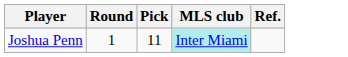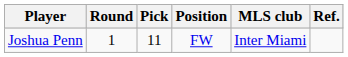+ column: Position | FW
Joshua Penn | MLS club: paleturquoise background -> no background
